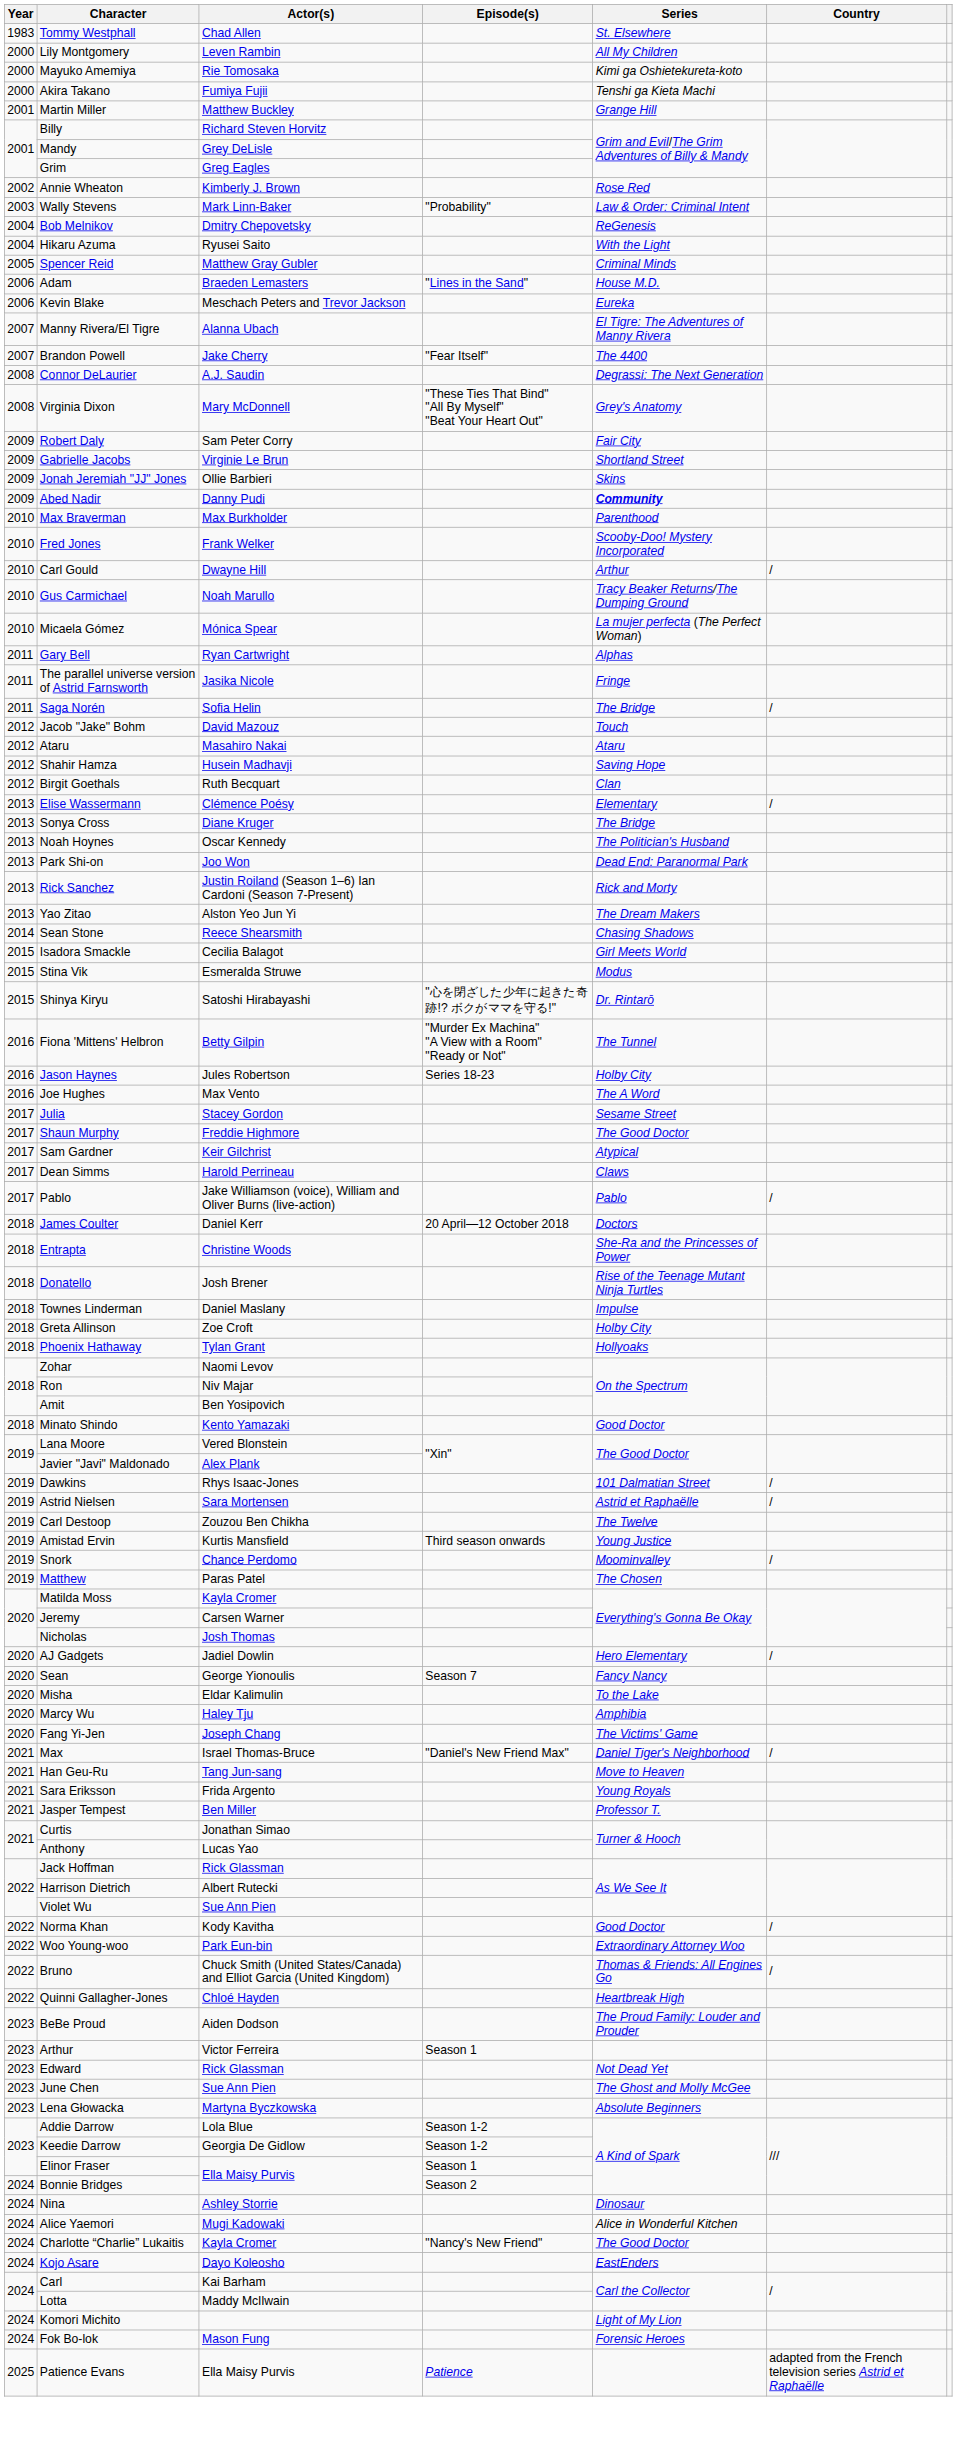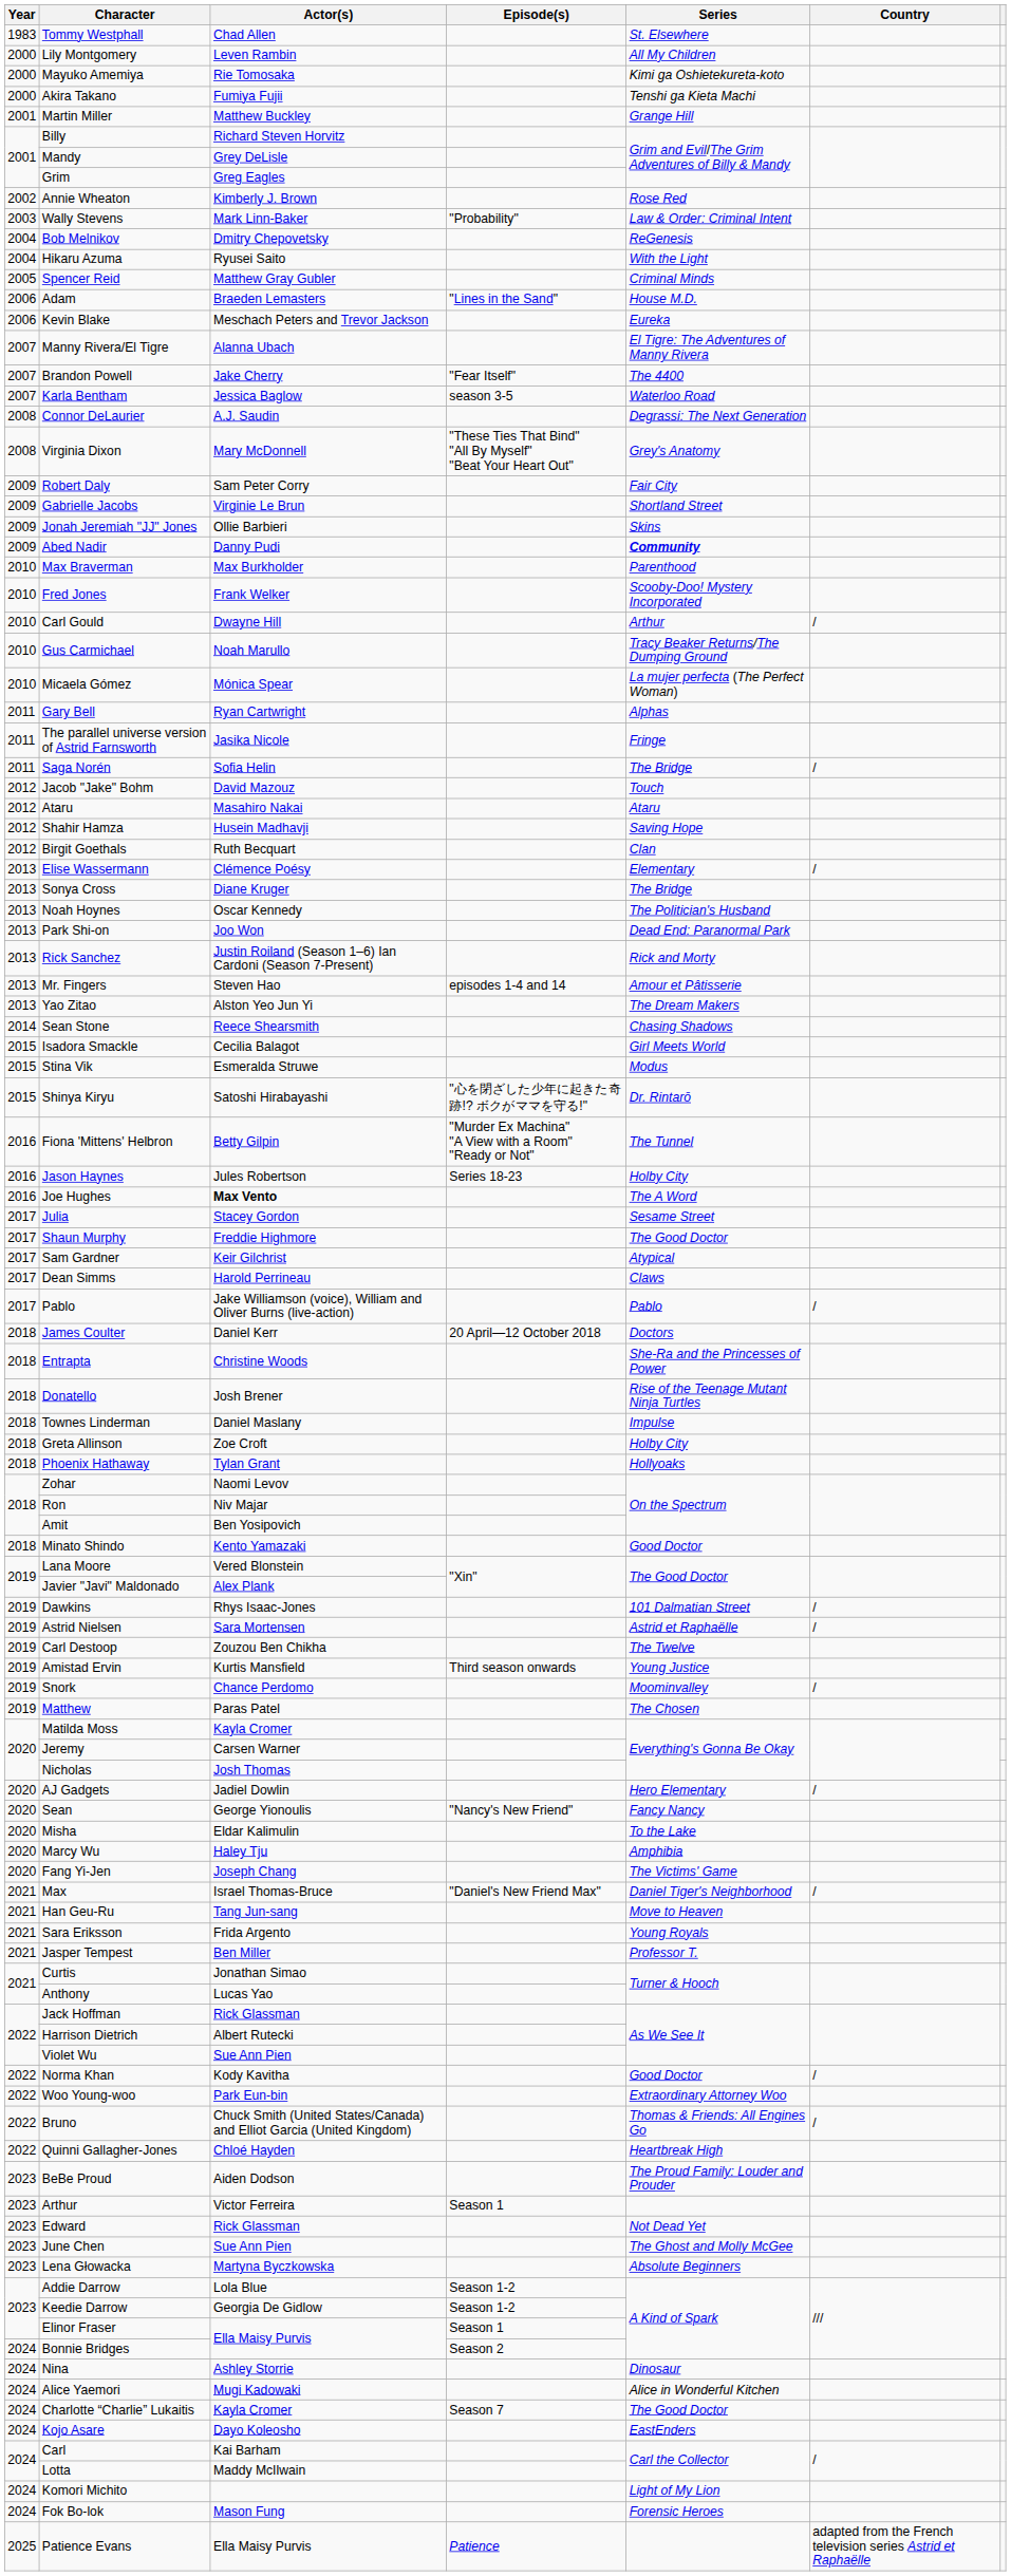+ row: 2007 | Karla Bentham | Jessica Baglow | season 3-5 | Waterloo Road
+ row: 2013 | Mr. Fingers | Steven Hao | episodes 1-4 and 14 | Amour et Pâtisserie
Joe Hughes | Actor(s): normal -> bold
Sean | Episode(s): Season 7 -> "Nancy's New Friend"
Charlotte “Charlie” Lukaitis | Episode(s): "Nancy's New Friend" -> Season 7
